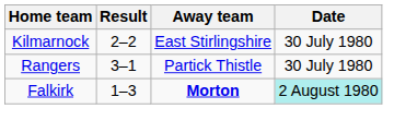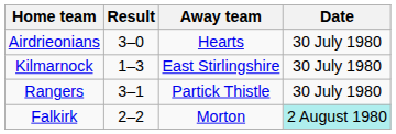+ row: Airdrieonians | 3–0 | Hearts | 30 July 1980
Kilmarnock | Result: 2–2 -> 1–3
Falkirk | Result: 1–3 -> 2–2
Falkirk | Away team: bold -> normal
